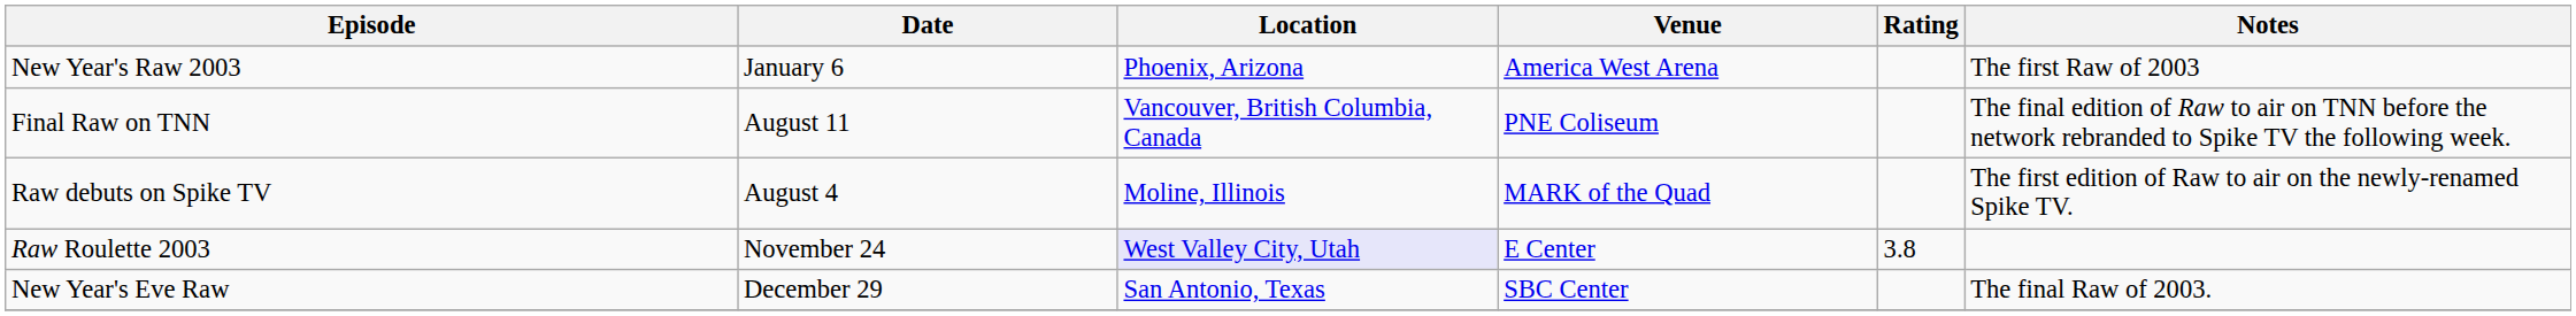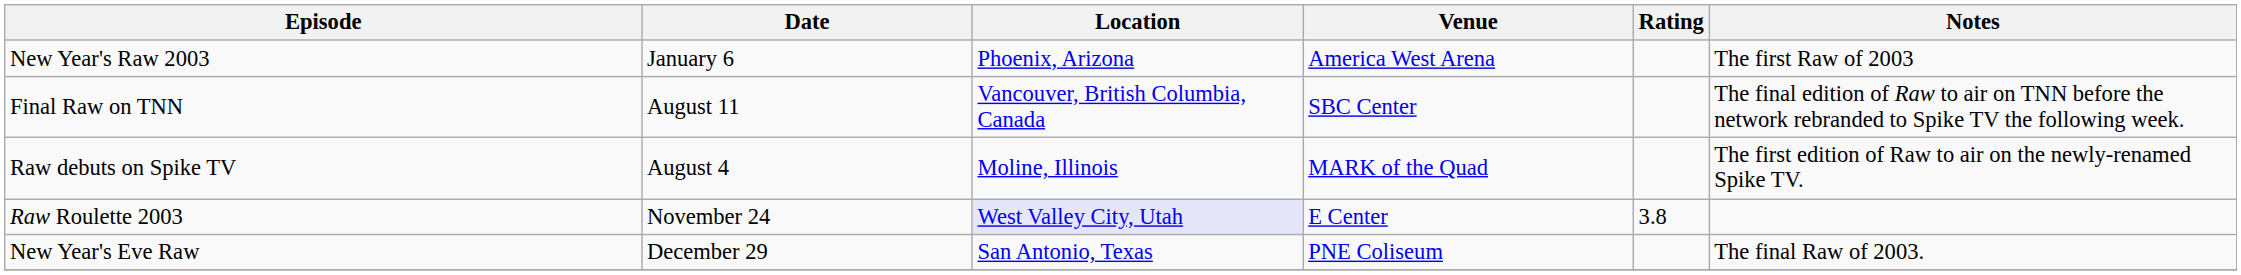Final Raw on TNN | Venue: PNE Coliseum -> SBC Center
New Year's Eve Raw | Venue: SBC Center -> PNE Coliseum
